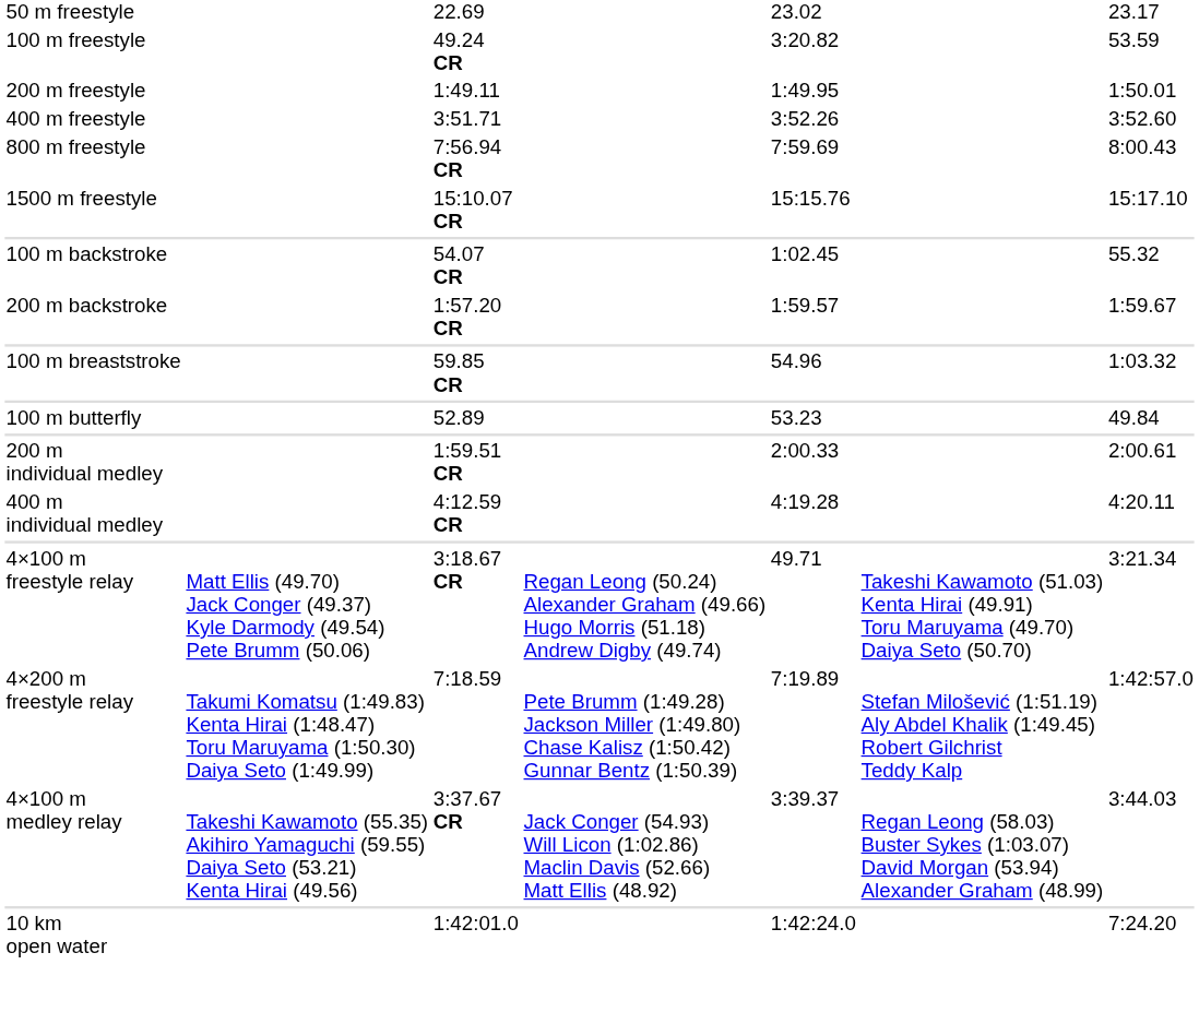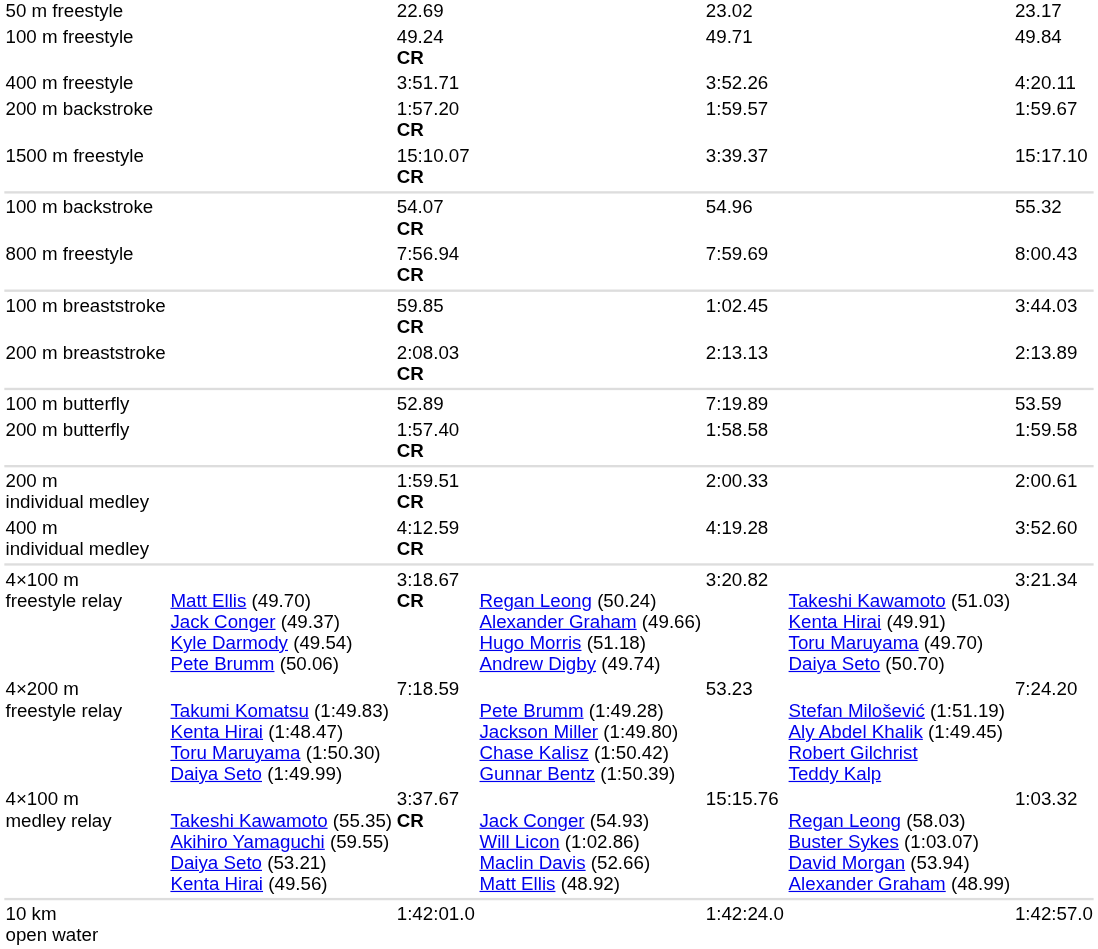100 m freestyle | column 5: 3:20.82 -> 49.71
100 m freestyle | column 7: 53.59 -> 49.84
- row: 200 m freestyle | 1:49.11 | 1:49.95 | 1:50.01
400 m freestyle | column 7: 3:52.60 -> 4:20.11
rows swapped: 800 m freestyle <-> 200 m backstroke
1500 m freestyle | column 5: 15:15.76 -> 3:39.37
100 m backstroke | column 5: 1:02.45 -> 54.96
100 m breaststroke | column 5: 54.96 -> 1:02.45
100 m breaststroke | column 7: 1:03.32 -> 3:44.03
+ row: 200 m breaststroke | 2:08.03 CR | 2:13.13 | 2:13.89
100 m butterfly | column 5: 53.23 -> 7:19.89
100 m butterfly | column 7: 49.84 -> 53.59
+ row: 200 m butterfly | 1:57.40 CR | 1:58.58 | 1:59.58
400 m individual medley | column 7: 4:20.11 -> 3:52.60
4×100 m freestyle relay | column 5: 49.71 -> 3:20.82
4×200 m freestyle relay | column 5: 7:19.89 -> 53.23
4×200 m freestyle relay | column 7: 1:42:57.0 -> 7:24.20
4×100 m medley relay | column 5: 3:39.37 -> 15:15.76
4×100 m medley relay | column 7: 3:44.03 -> 1:03.32
10 km open water | column 7: 7:24.20 -> 1:42:57.0
